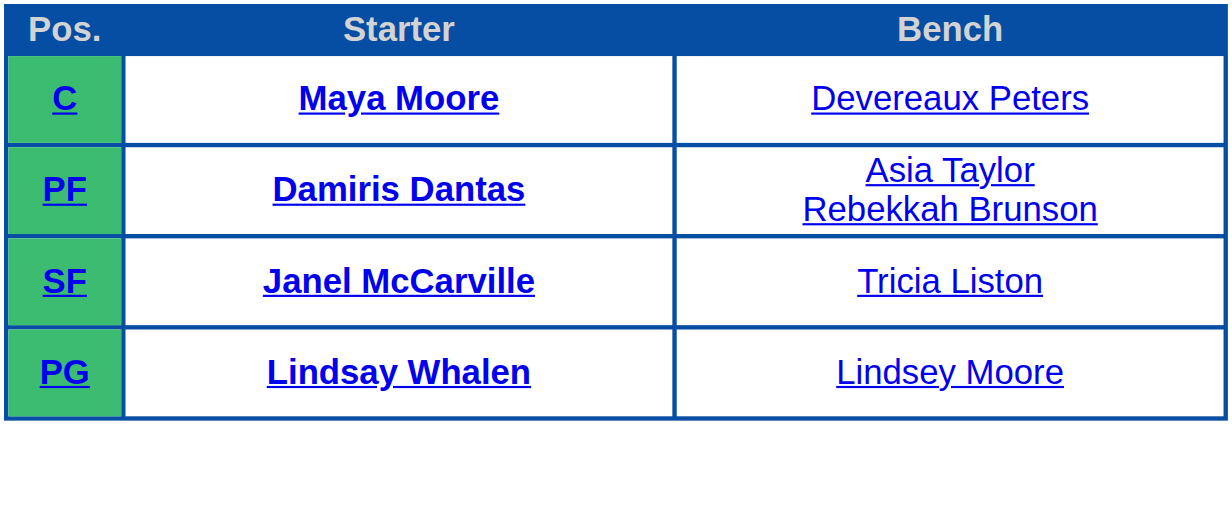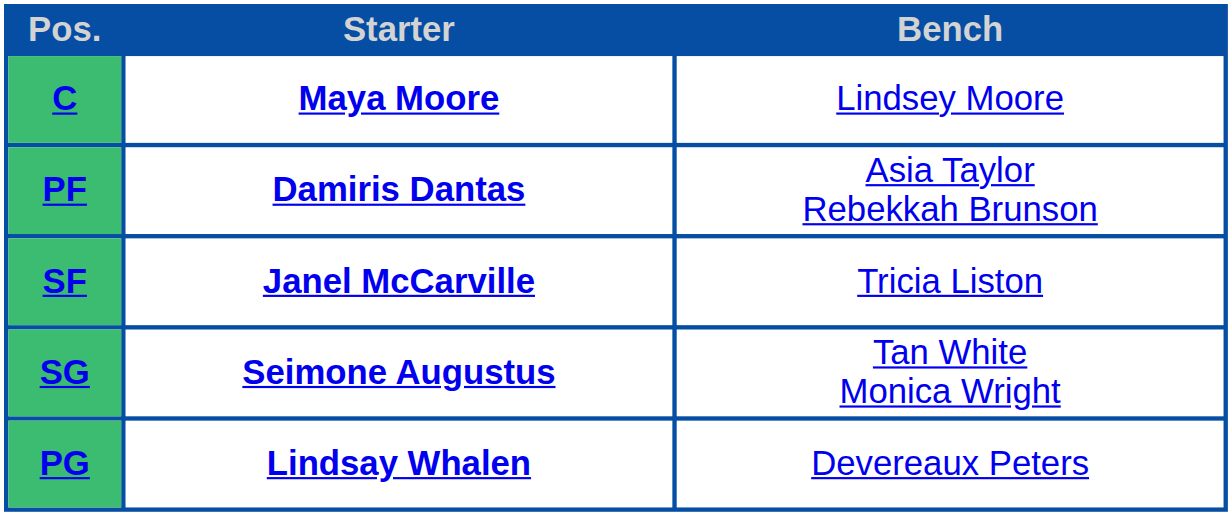C | Bench: Devereaux Peters -> Lindsey Moore
+ row: SG | Seimone Augustus | Tan White Monica Wright
PG | Bench: Lindsey Moore -> Devereaux Peters
